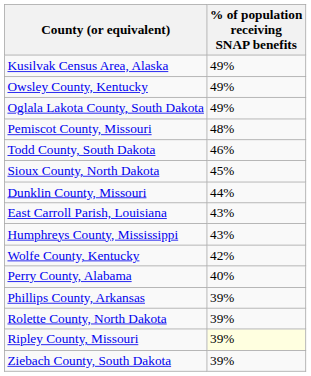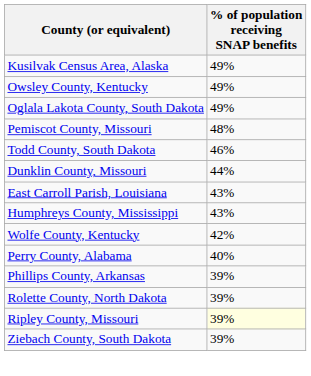- row: Sioux County, North Dakota | 45%
